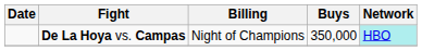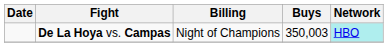De La Hoya vs. Campas | Buys: 350,000 -> 350,003
